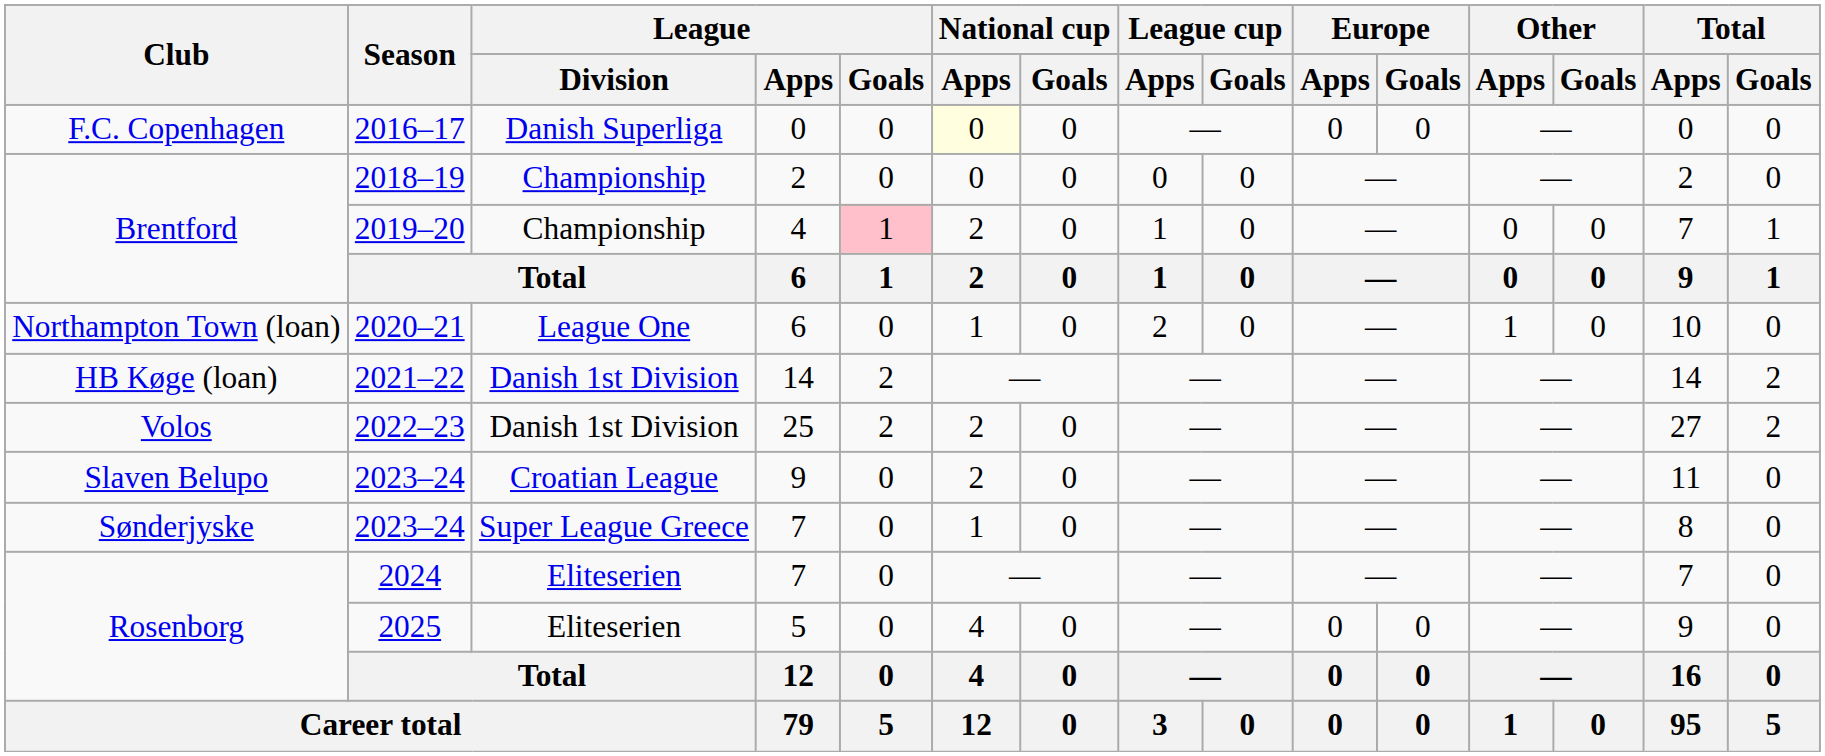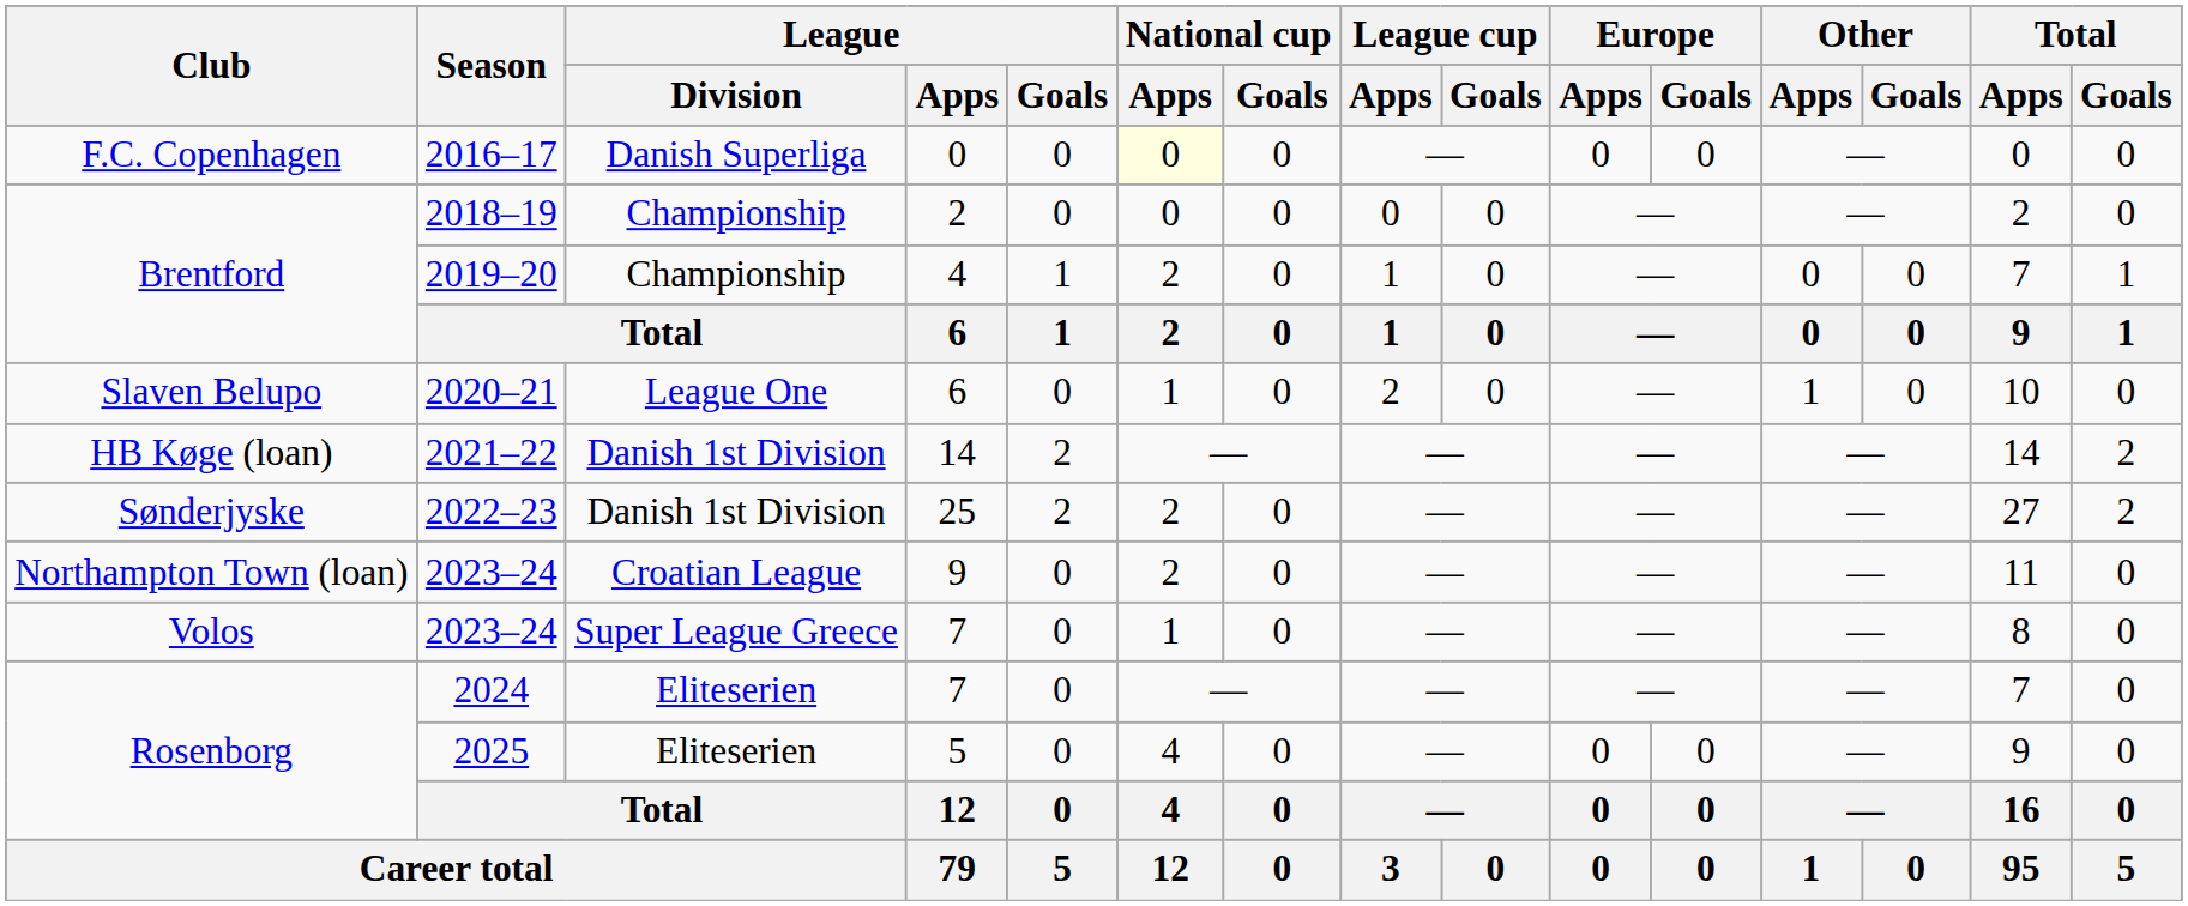2019–20 | League / Goals: pink background -> no background
2020–21 | Club: Northampton Town (loan) -> Slaven Belupo
2022–23 | Club: Volos -> Sønderjyske
2023–24 / 9 | Club: Slaven Belupo -> Northampton Town (loan)
2023–24 / 7 | Club: Sønderjyske -> Volos
